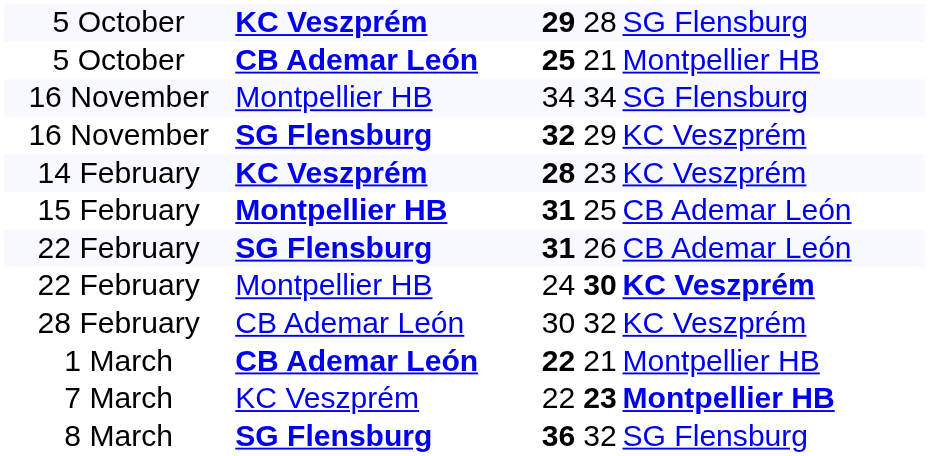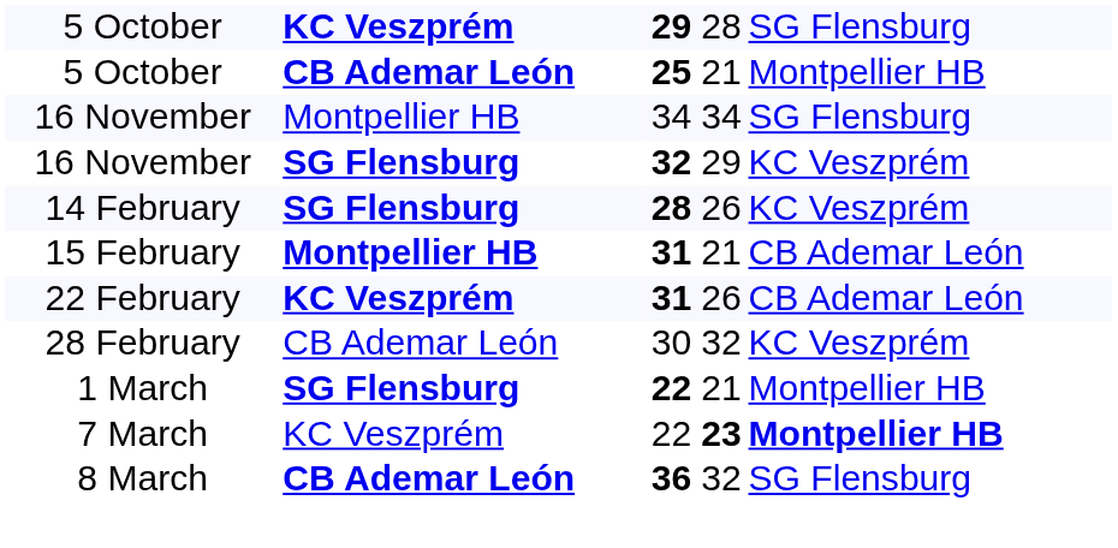14 February | column 2: KC Veszprém -> SG Flensburg
14 February | column 4: 23 -> 26
15 February | column 4: 25 -> 21
22 February / 31 | column 2: SG Flensburg -> KC Veszprém
- row: 22 February | Montpellier HB | 24 | 30 | KC Veszprém
1 March | column 2: CB Ademar León -> SG Flensburg
8 March | column 2: SG Flensburg -> CB Ademar León
